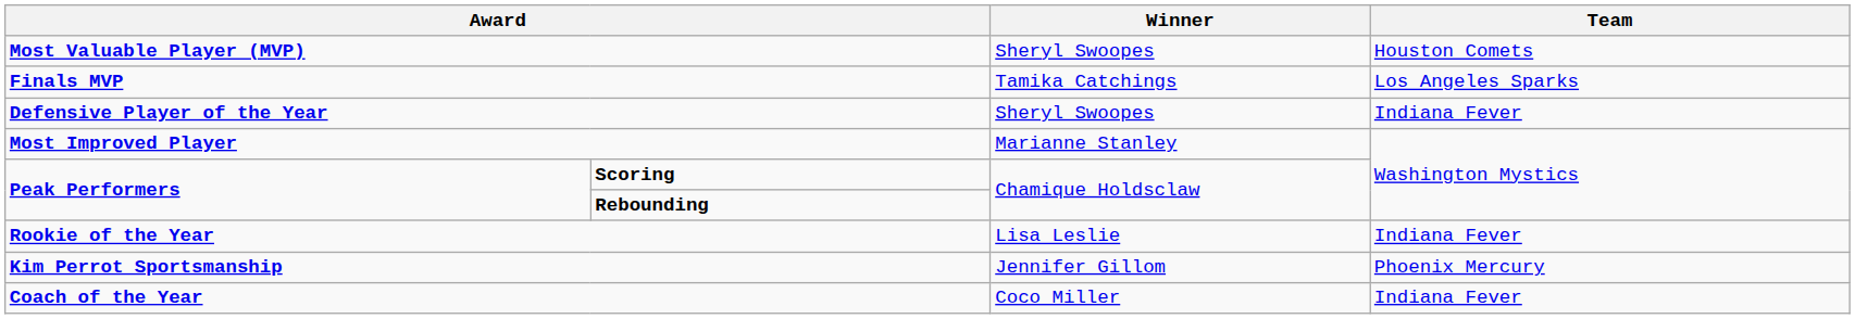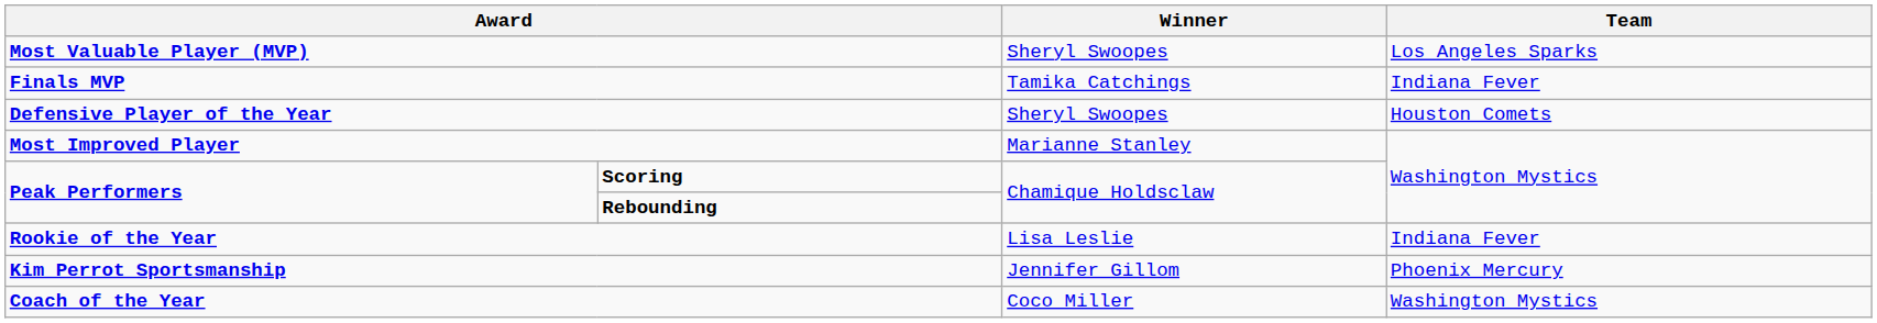Most Valuable Player (MVP) | Team: Houston Comets -> Los Angeles Sparks
Finals MVP | Team: Los Angeles Sparks -> Indiana Fever
Defensive Player of the Year | Team: Indiana Fever -> Houston Comets
Coach of the Year | Team: Indiana Fever -> Washington Mystics
